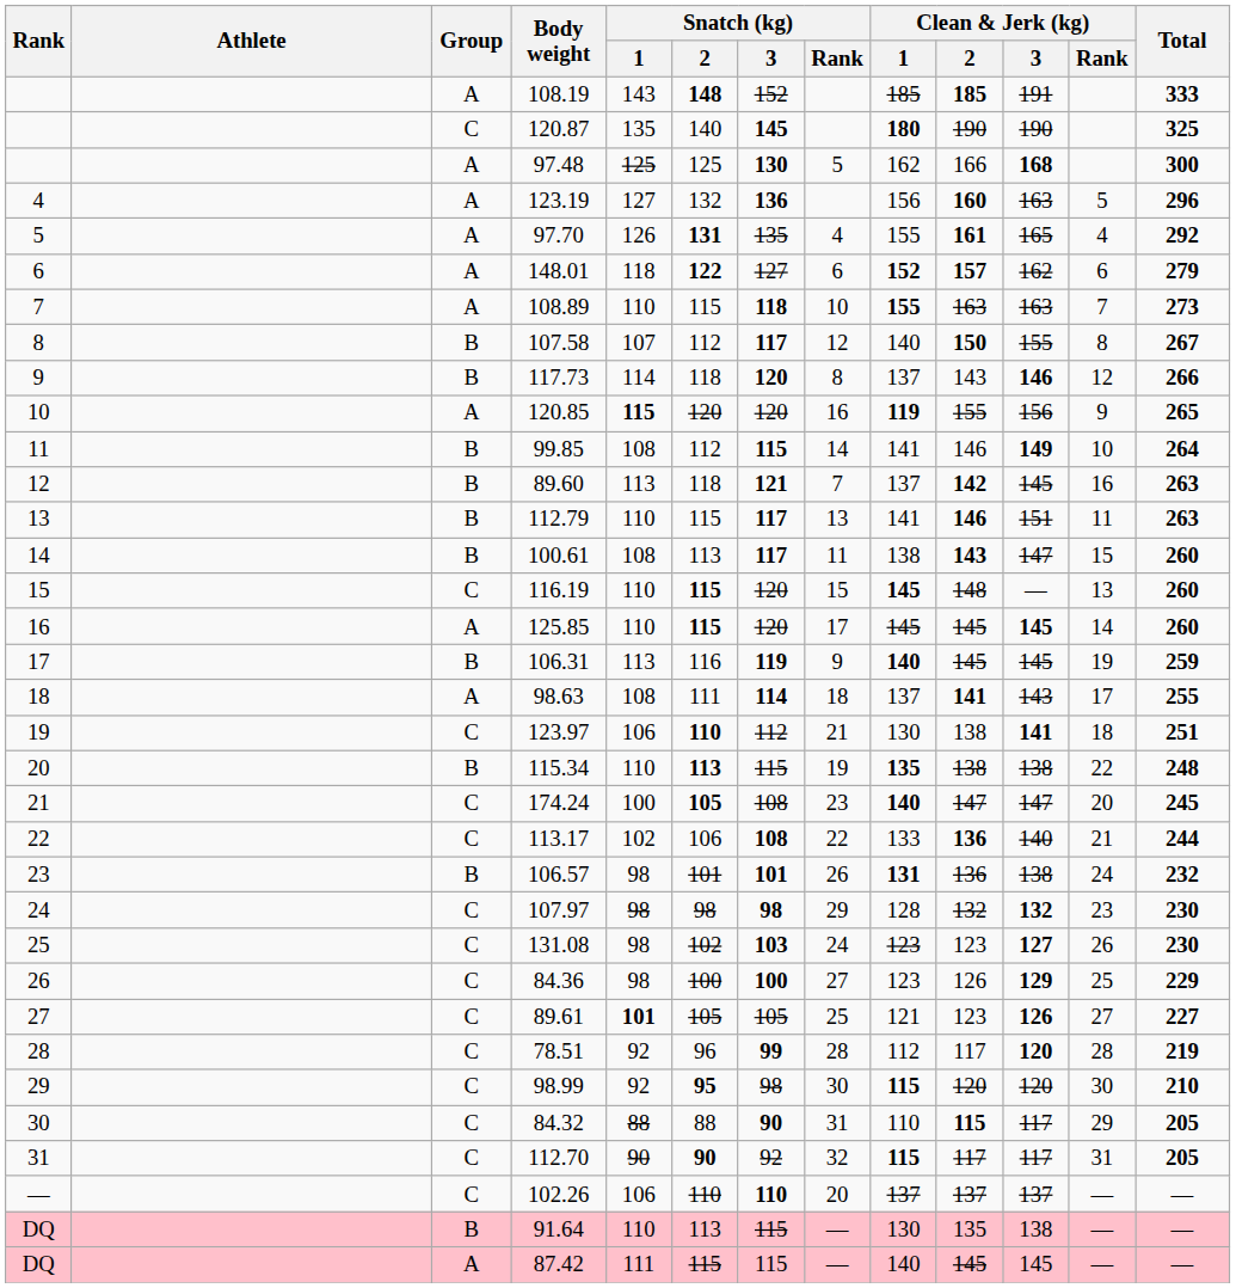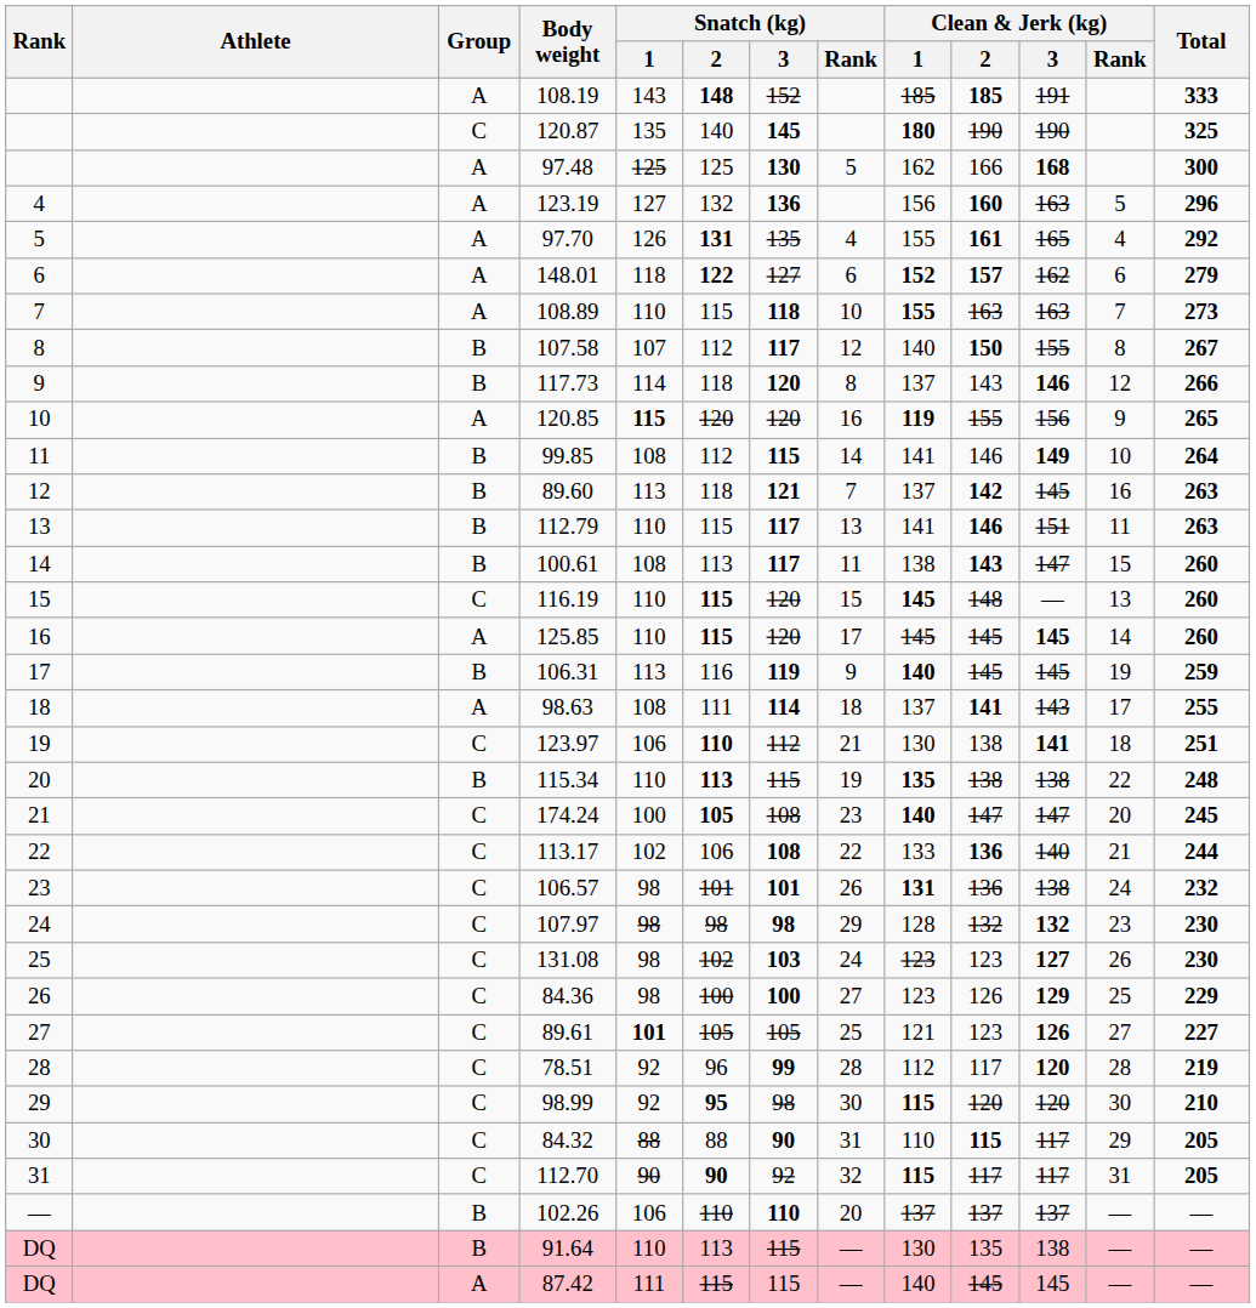106.57 | Group: B -> C
102.26 | Group: C -> B
